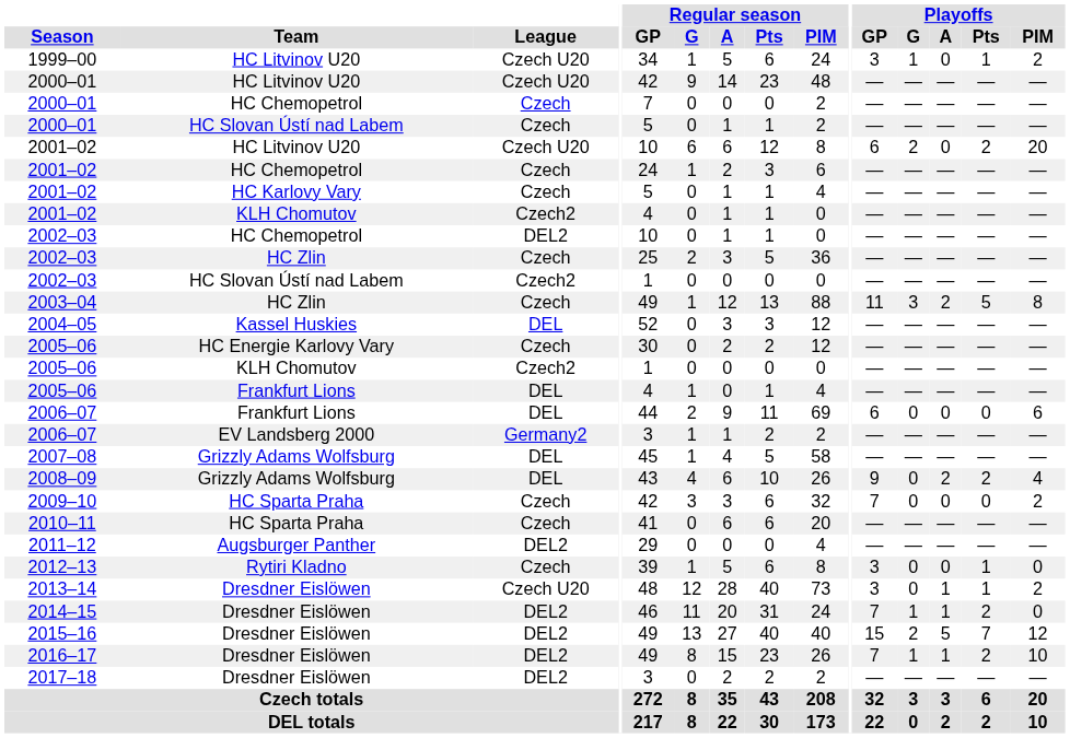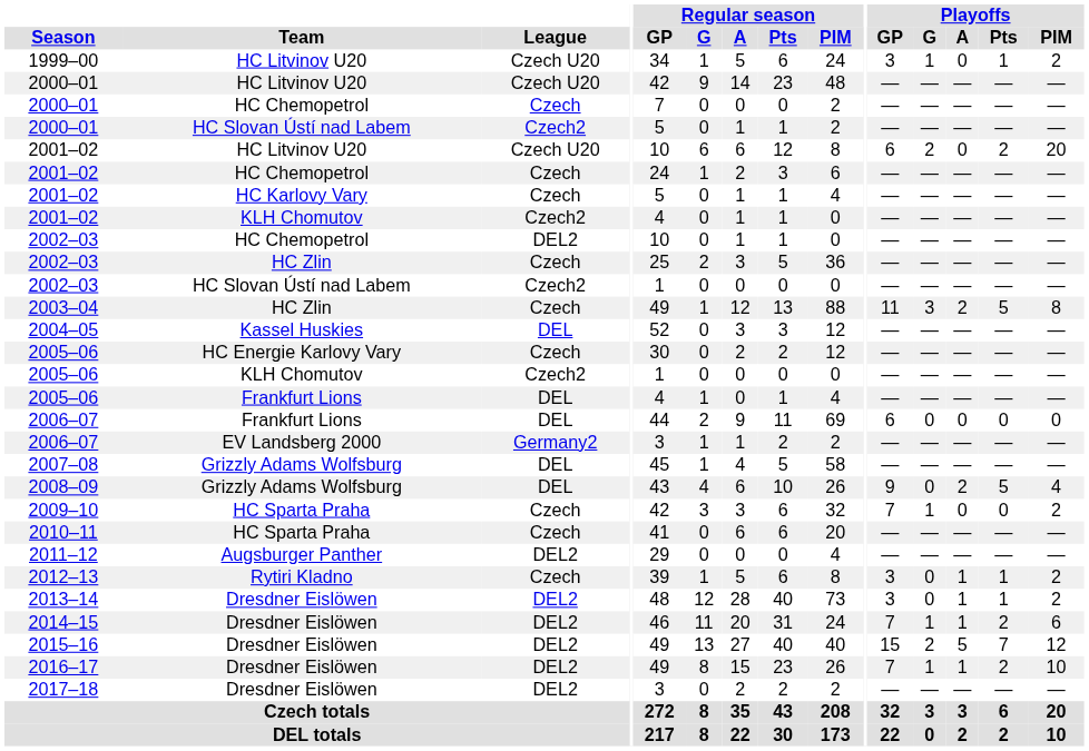2000–01 / HC Slovan Ústí nad Labem | League: Czech -> Czech2
2006–07 / Frankfurt Lions | Playoffs / PIM: 6 -> 0
2008–09 | Playoffs / Pts: 2 -> 5
2009–10 | Playoffs / G: 0 -> 1
2012–13 | Playoffs / A: 0 -> 1
2012–13 | Playoffs / PIM: 0 -> 2
2013–14 | League: Czech U20 -> DEL2
2014–15 | Playoffs / PIM: 0 -> 6
